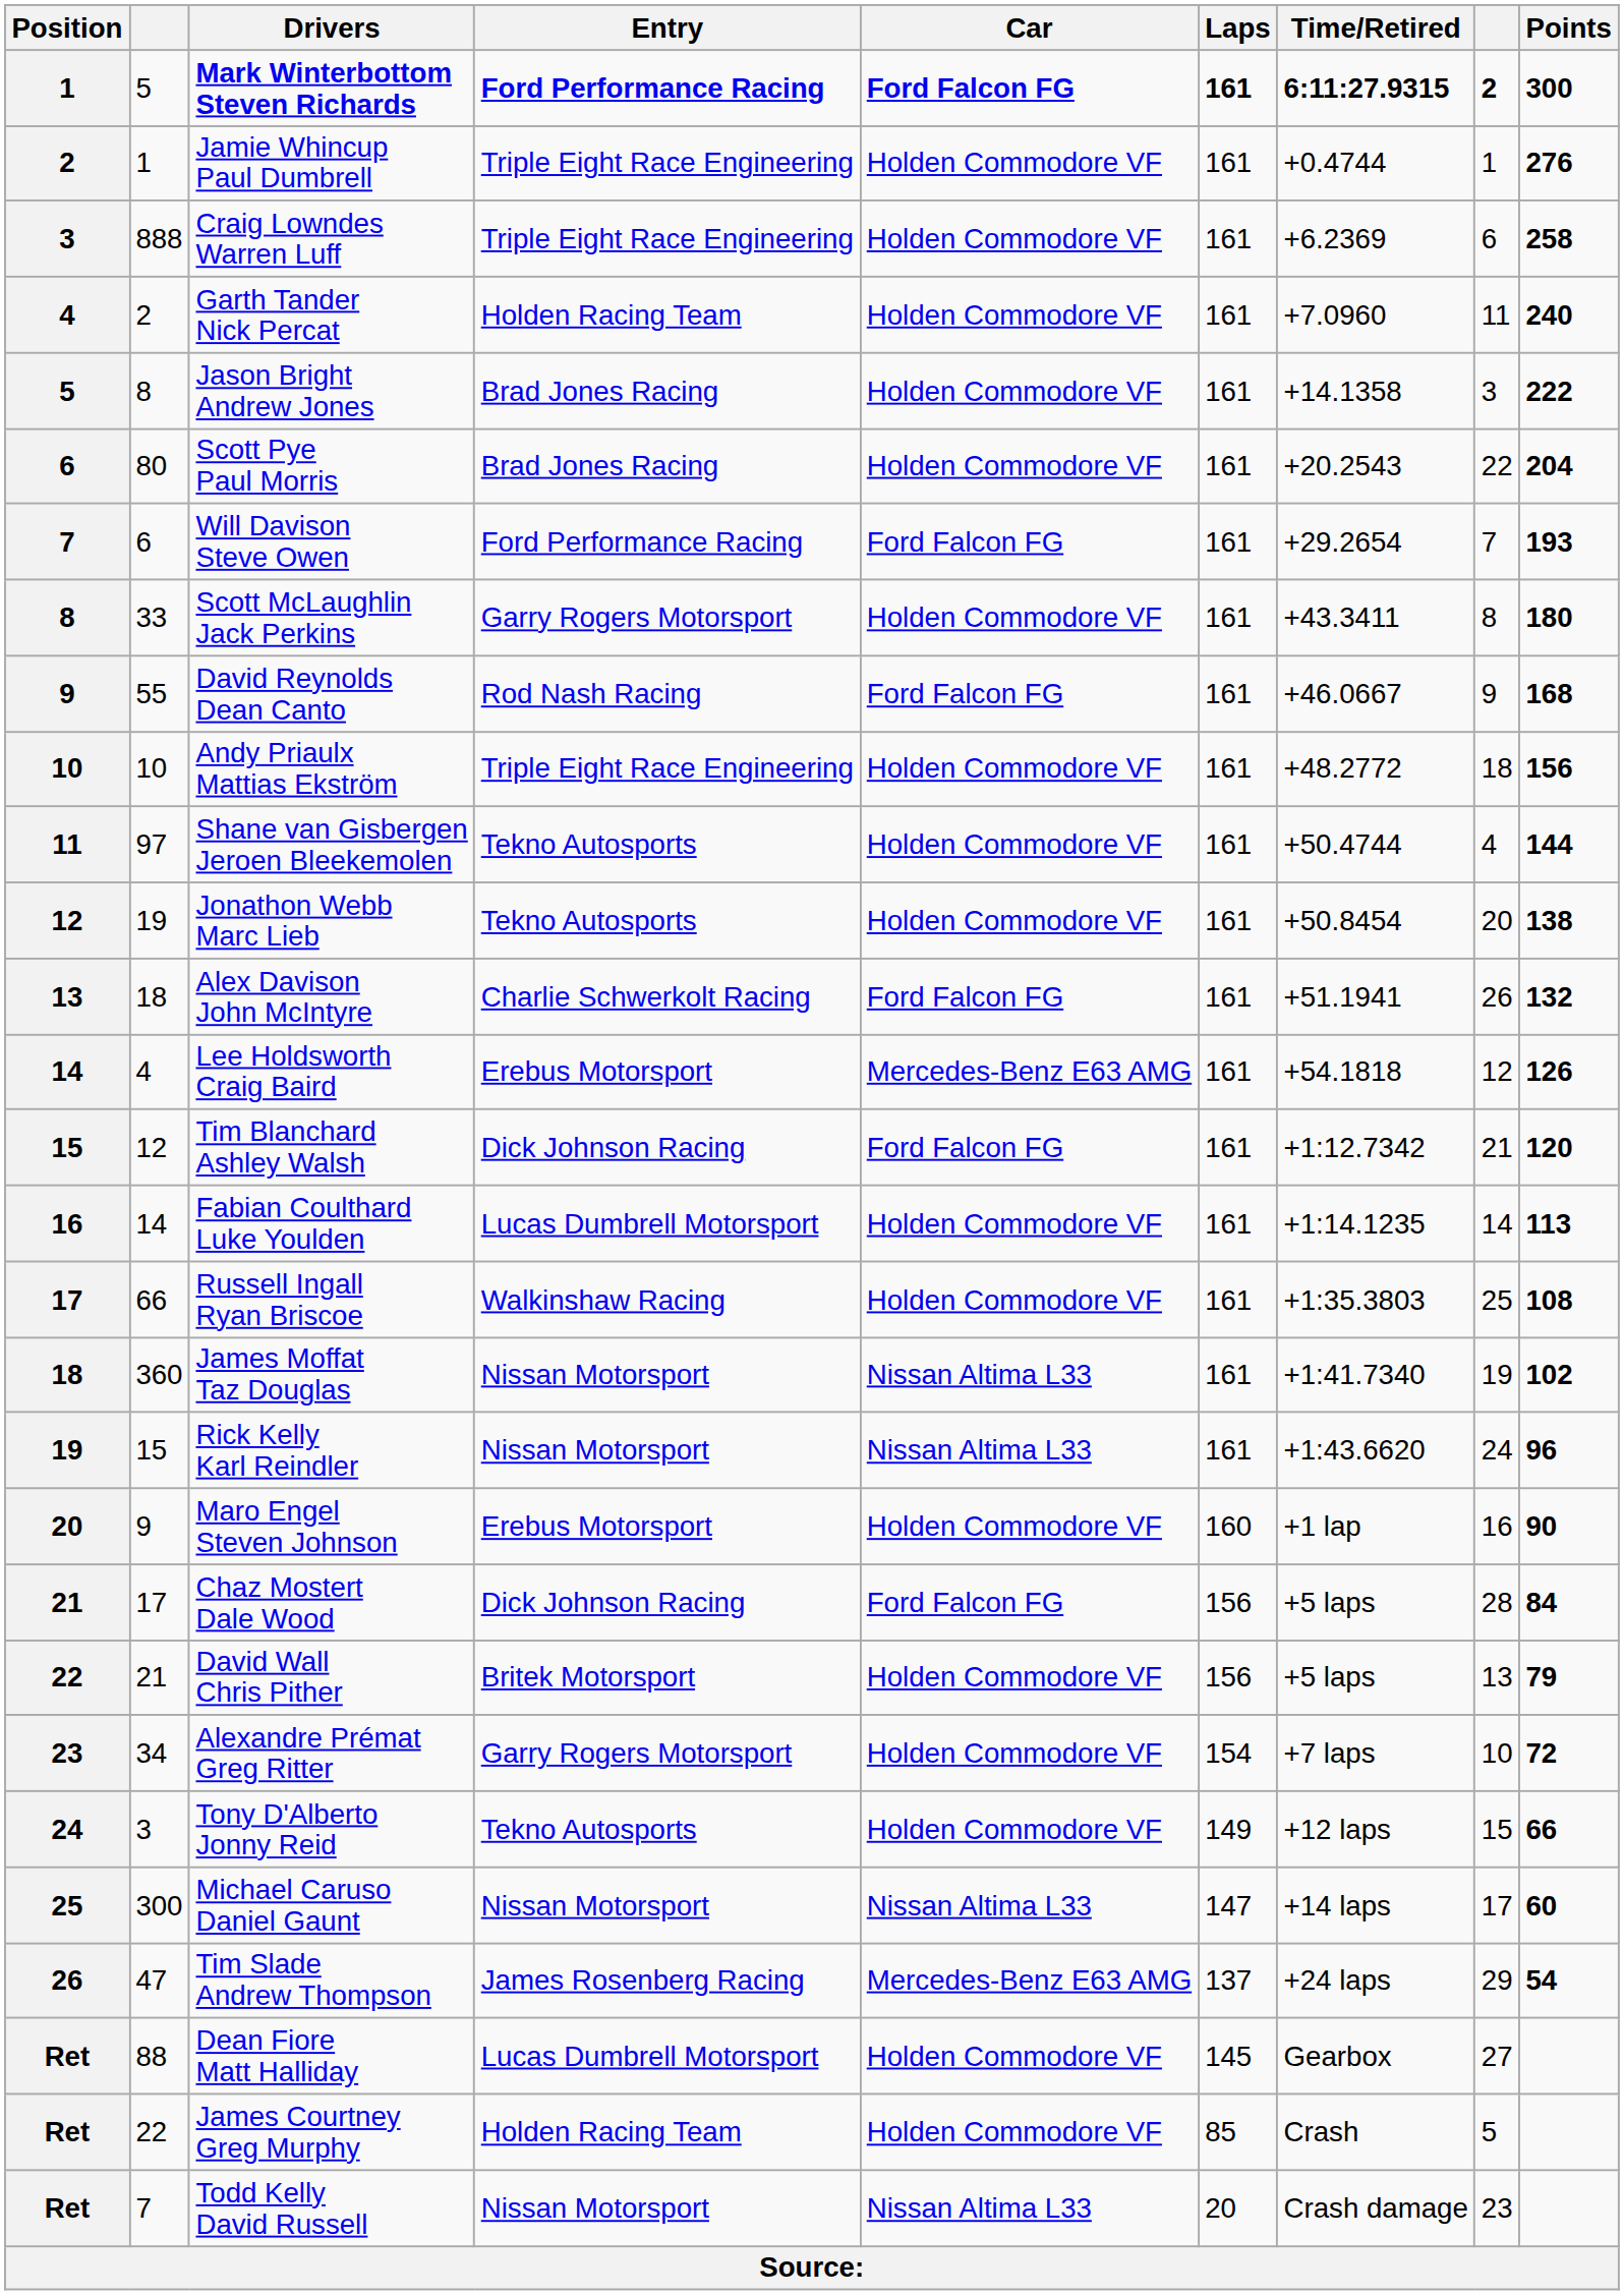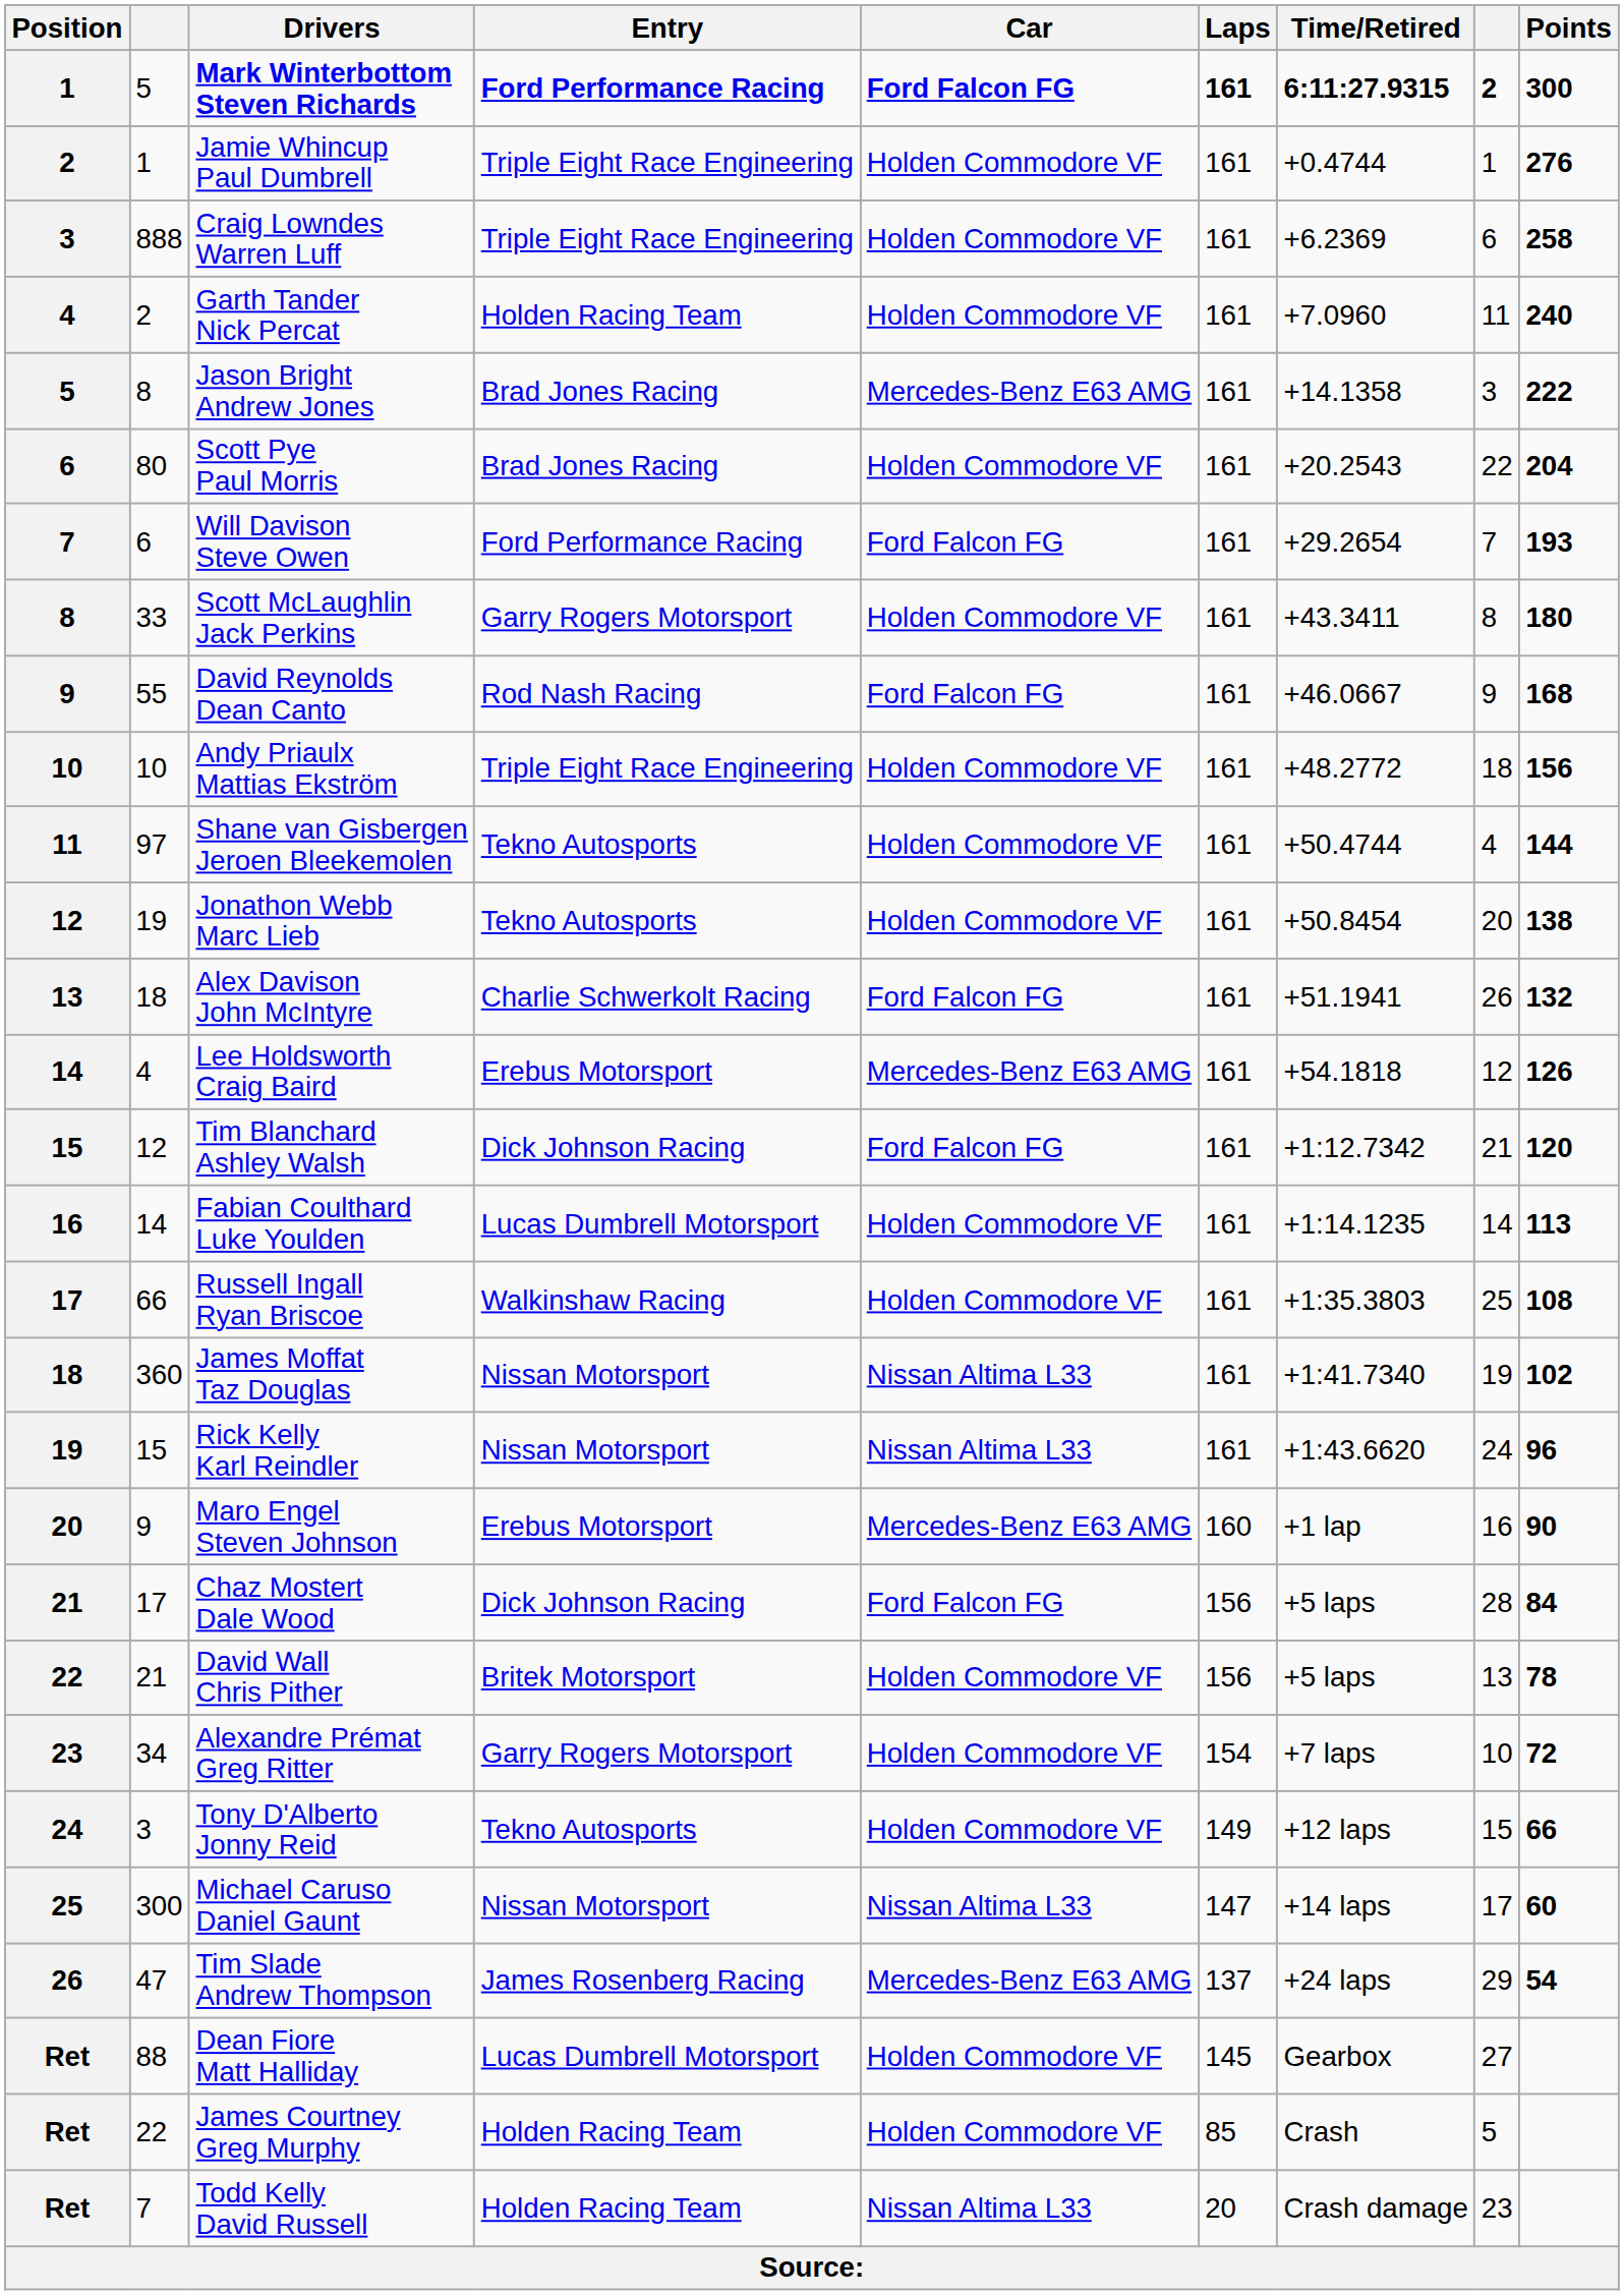Jason Bright Andrew Jones | Car: Holden Commodore VF -> Mercedes-Benz E63 AMG
Maro Engel Steven Johnson | Car: Holden Commodore VF -> Mercedes-Benz E63 AMG
David Wall Chris Pither | Points: 79 -> 78
Todd Kelly David Russell | Entry: Nissan Motorsport -> Holden Racing Team
